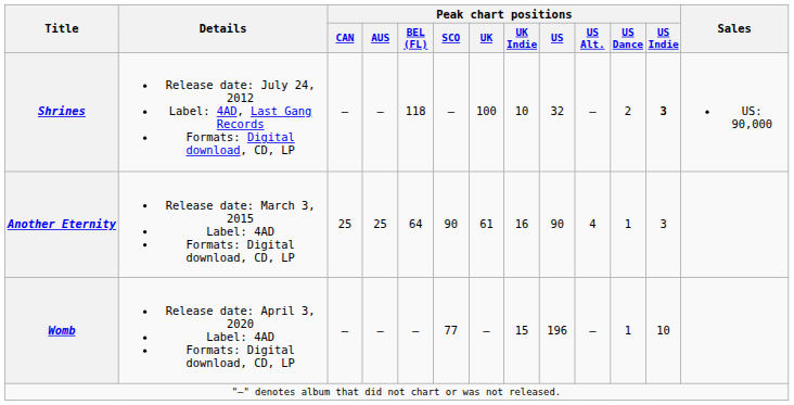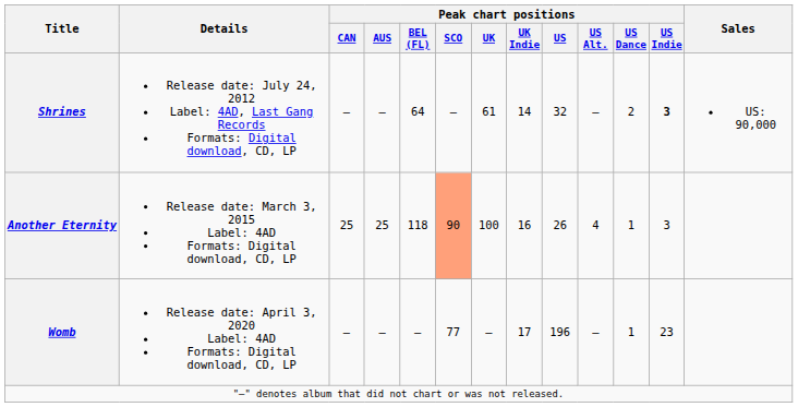Shrines | Peak chart positions / BEL (FL): 118 -> 64
Shrines | Peak chart positions / UK: 100 -> 61
Shrines | Peak chart positions / UK Indie: 10 -> 14
Another Eternity | Peak chart positions / BEL (FL): 64 -> 118
Another Eternity | Peak chart positions / SCO: no background -> lightsalmon background
Another Eternity | Peak chart positions / UK: 61 -> 100
Another Eternity | Peak chart positions / US: 90 -> 26
Womb | Peak chart positions / UK Indie: 15 -> 17
Womb | Peak chart positions / US Indie: 10 -> 23
